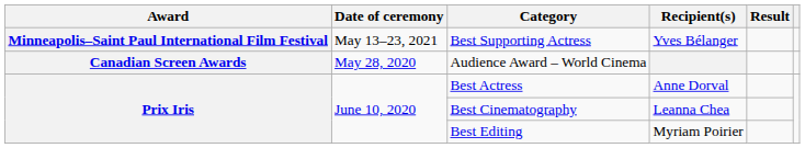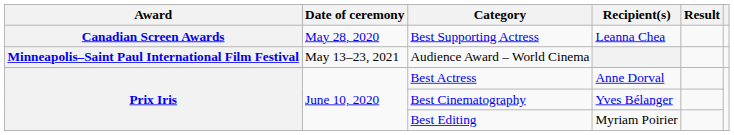Best Supporting Actress | Award: Minneapolis–Saint Paul International Film Festival -> Canadian Screen Awards
Best Supporting Actress | Date of ceremony: May 13–23, 2021 -> May 28, 2020
Best Supporting Actress | Recipient(s): Yves Bélanger -> Leanna Chea
Audience Award – World Cinema | Award: Canadian Screen Awards -> Minneapolis–Saint Paul International Film Festival
Audience Award – World Cinema | Date of ceremony: May 28, 2020 -> May 13–23, 2021
Best Cinematography | Recipient(s): Leanna Chea -> Yves Bélanger
